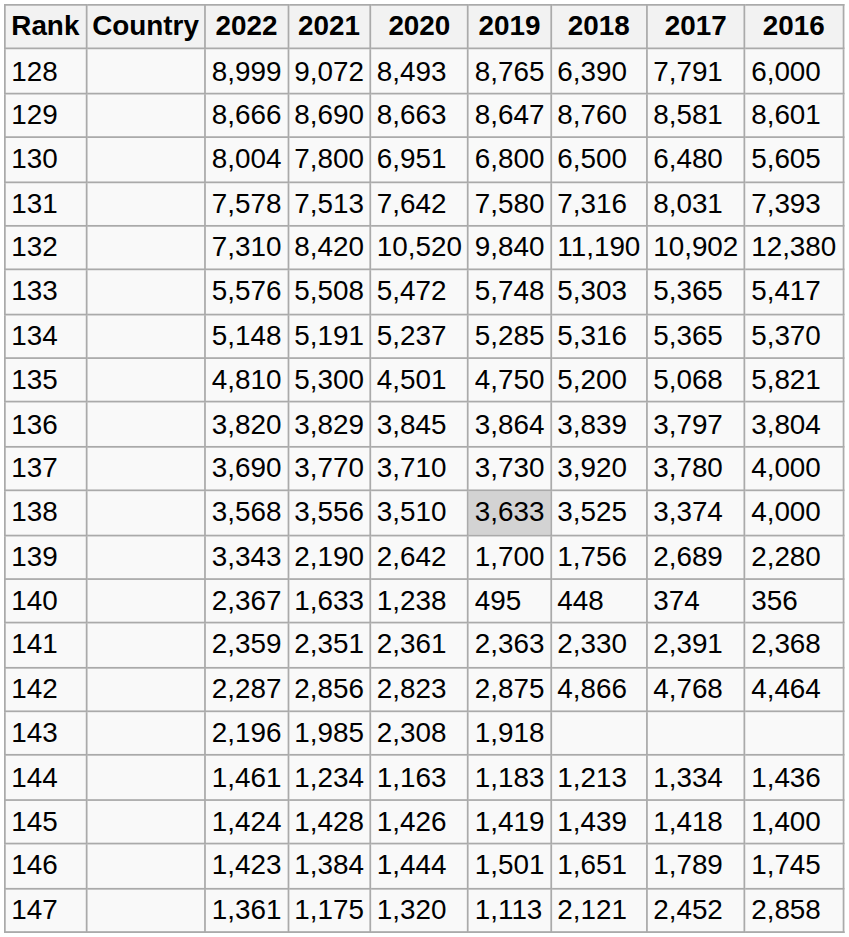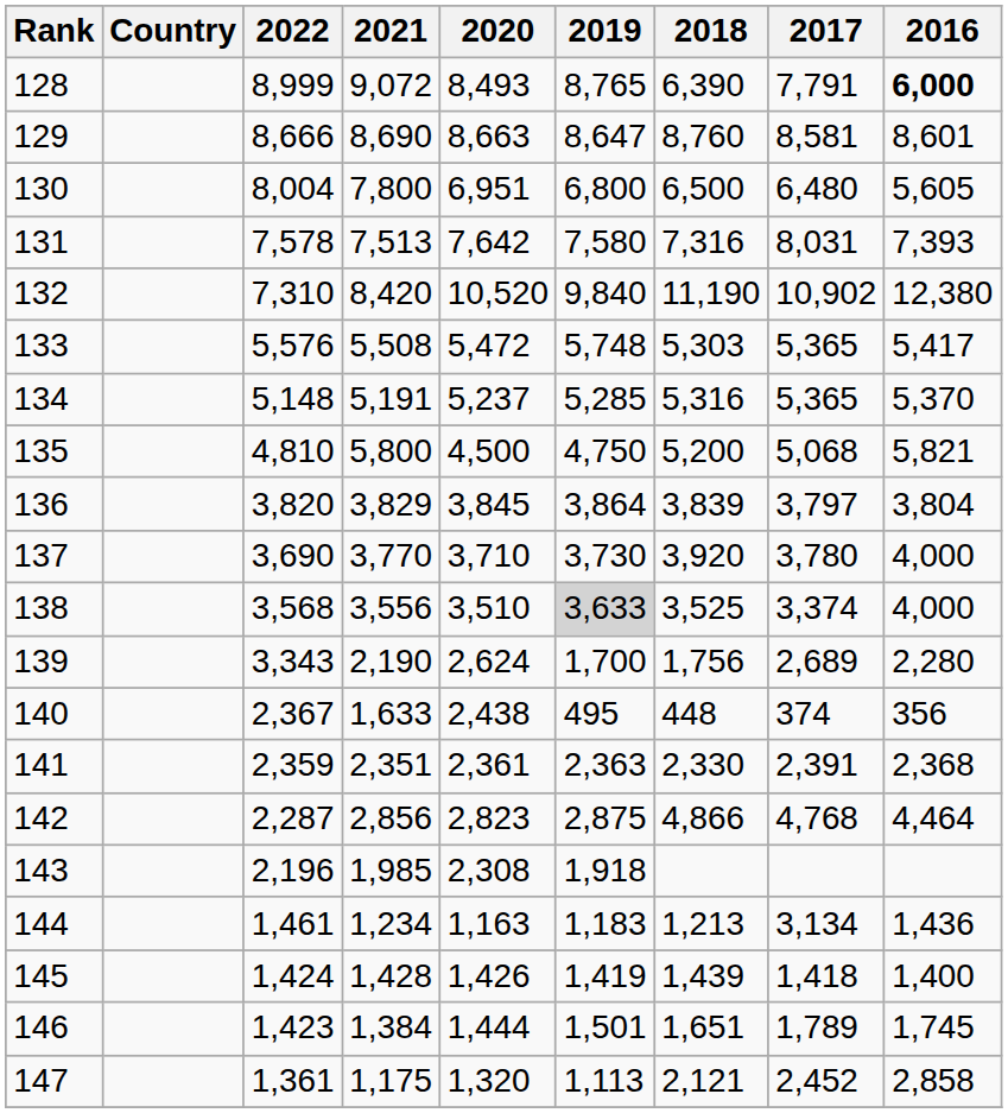128 | 2016: normal -> bold
135 | 2021: 5,300 -> 5,800
135 | 2020: 4,501 -> 4,500
139 | 2020: 2,642 -> 2,624
140 | 2020: 1,238 -> 2,438
144 | 2017: 1,334 -> 3,134
